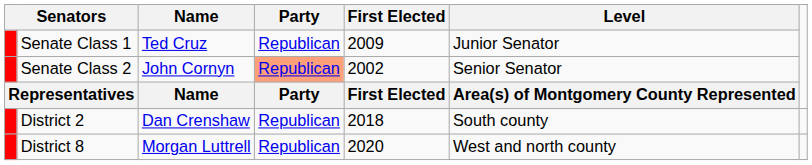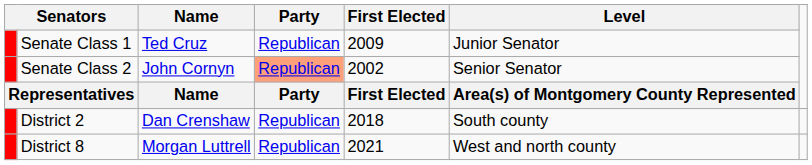District 8 | First Elected: 2020 -> 2021
